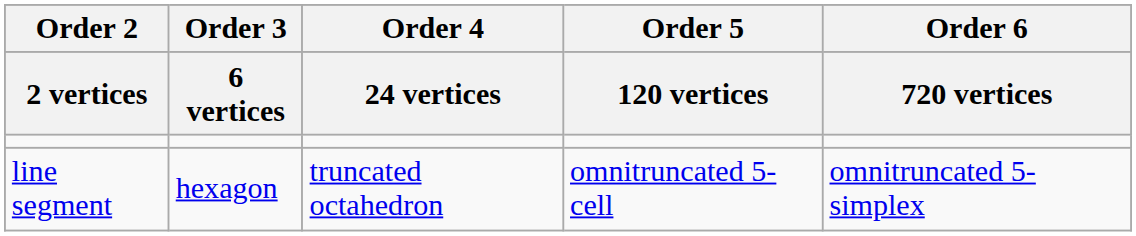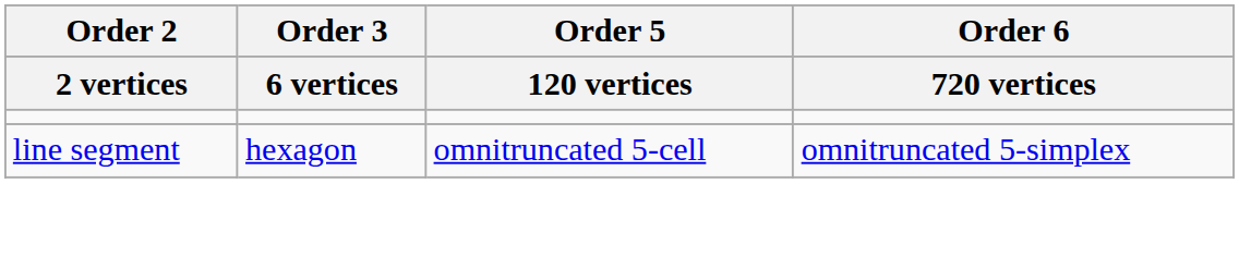- column: Order 4 | 24 vertices | truncated octahedron
